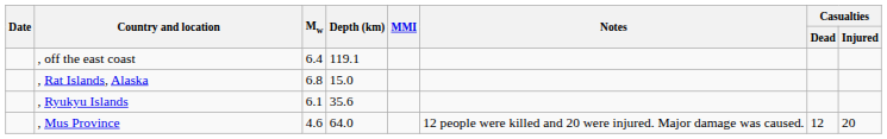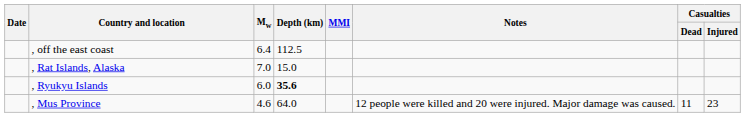, off the east coast | Depth (km): 119.1 -> 112.5
, Rat Islands, Alaska | Mw: 6.8 -> 7.0
, Ryukyu Islands | Mw: 6.1 -> 6.0
, Ryukyu Islands | Depth (km): normal -> bold
, Mus Province | Casualties / Dead: 12 -> 11
, Mus Province | Casualties / Injured: 20 -> 23
